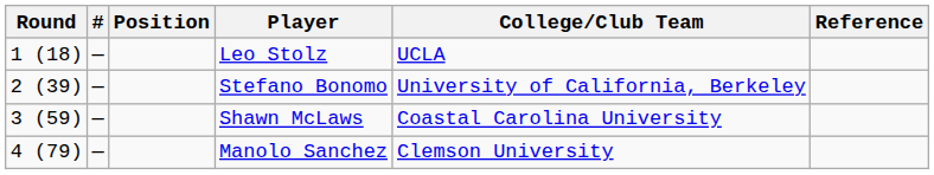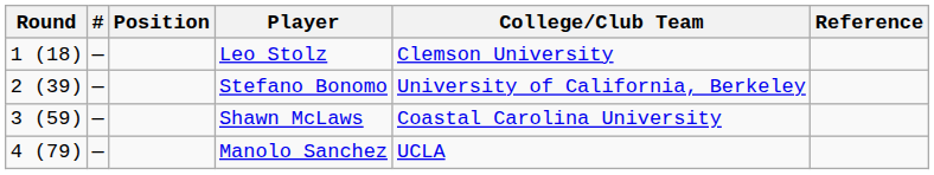Leo Stolz | College/Club Team: UCLA -> Clemson University
Manolo Sanchez | College/Club Team: Clemson University -> UCLA
